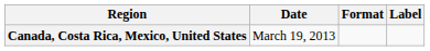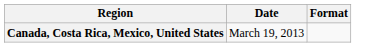- column: Label
